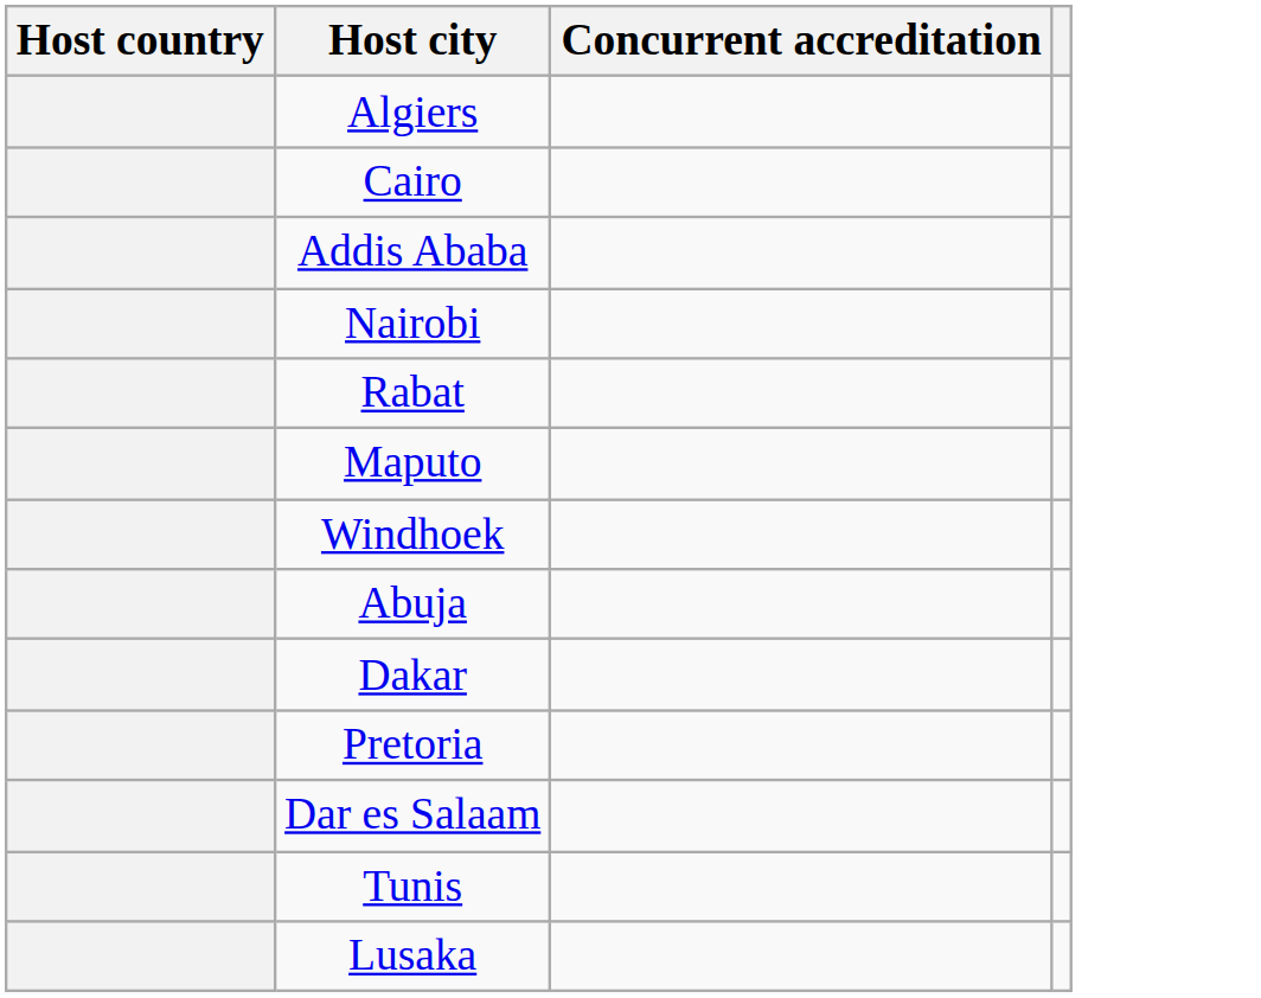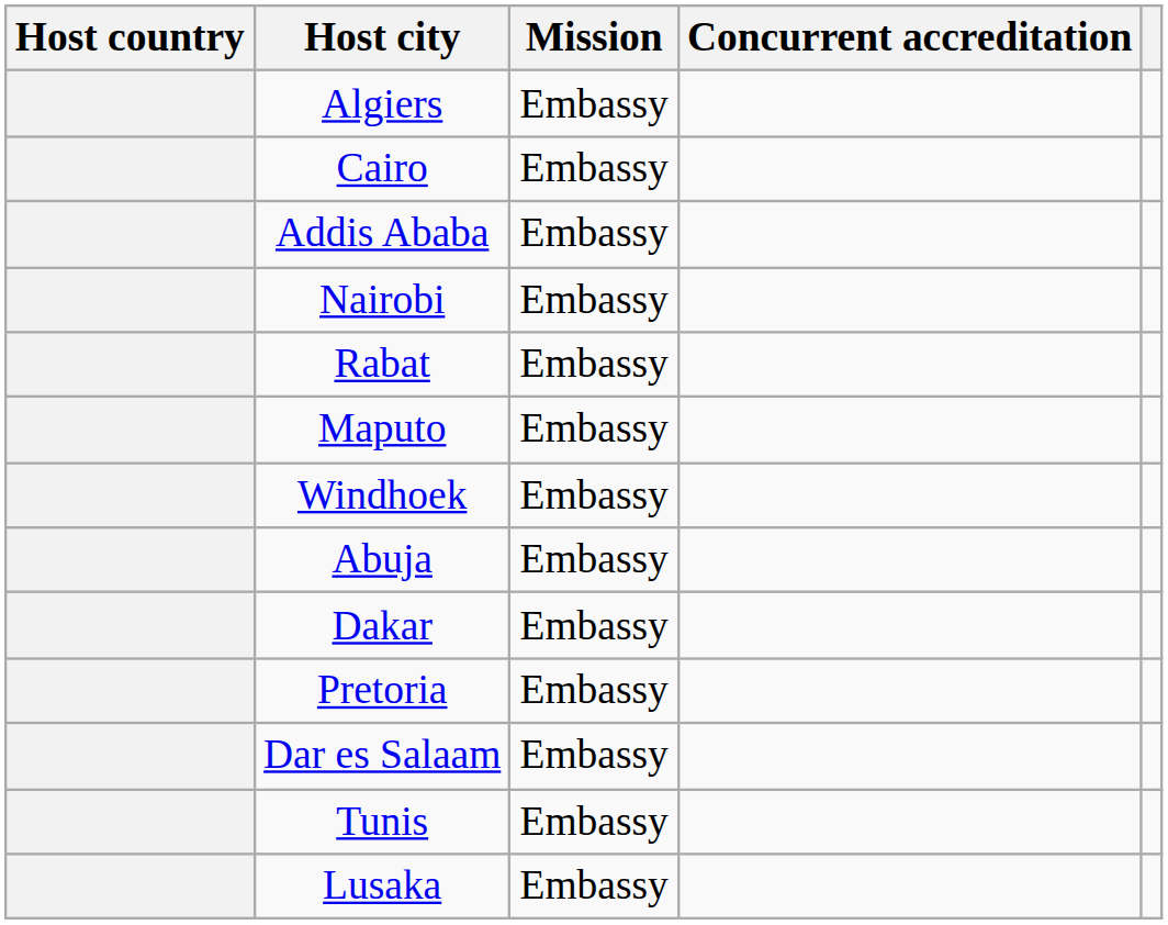+ column: Mission | Embassy | Embassy | Embassy | Embassy | Embassy | Embassy | Embassy | Embassy | Embassy | Embassy | Embassy | Embassy | Embassy
